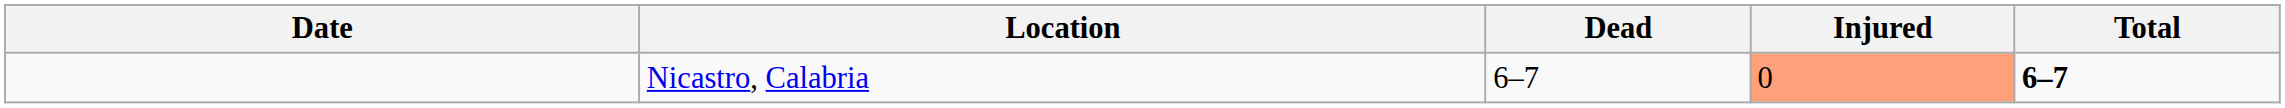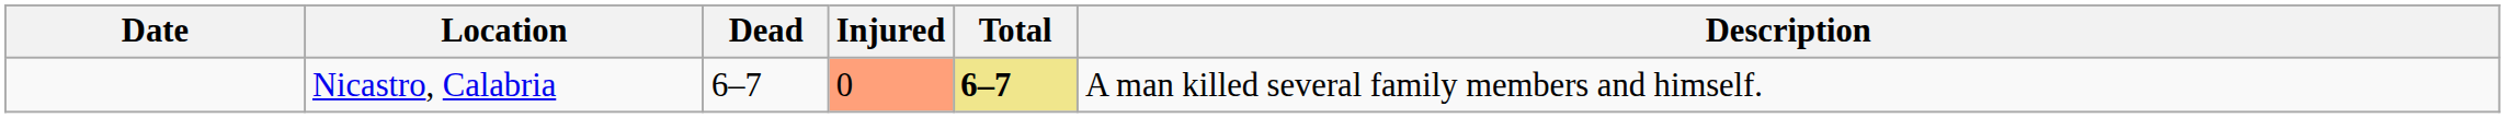+ column: Description | A man killed several family members and himself.
Nicastro, Calabria | Total: no background -> khaki background
